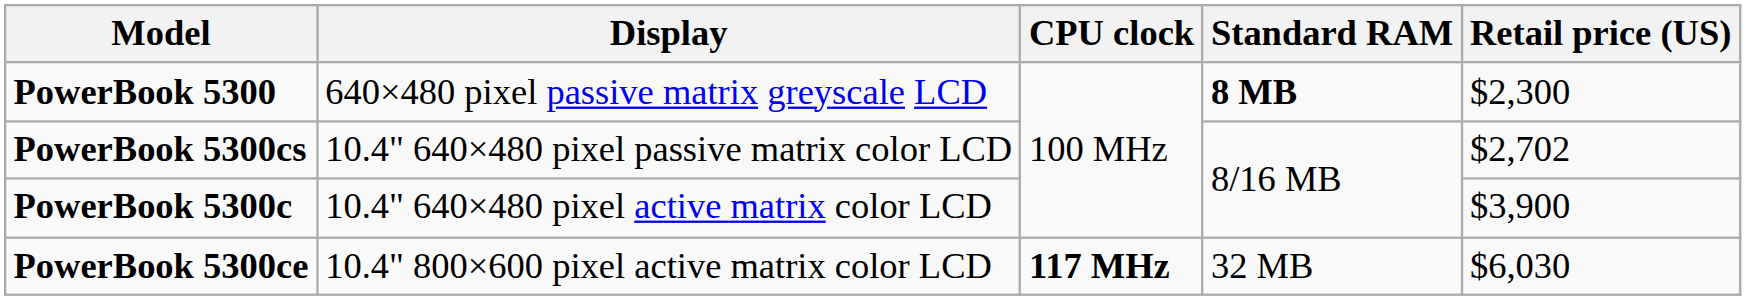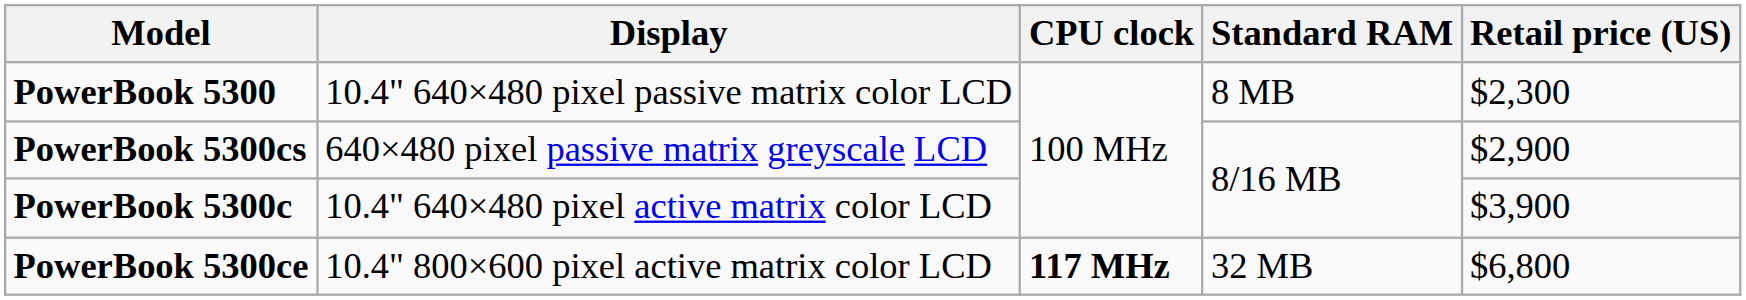PowerBook 5300 | Display: 640×480 pixel passive matrix greyscale LCD -> 10.4" 640×480 pixel passive matrix color LCD
PowerBook 5300 | Standard RAM: bold -> normal
PowerBook 5300cs | Display: 10.4" 640×480 pixel passive matrix color LCD -> 640×480 pixel passive matrix greyscale LCD
PowerBook 5300cs | Retail price (US): $2,702 -> $2,900
PowerBook 5300ce | Retail price (US): $6,030 -> $6,800
